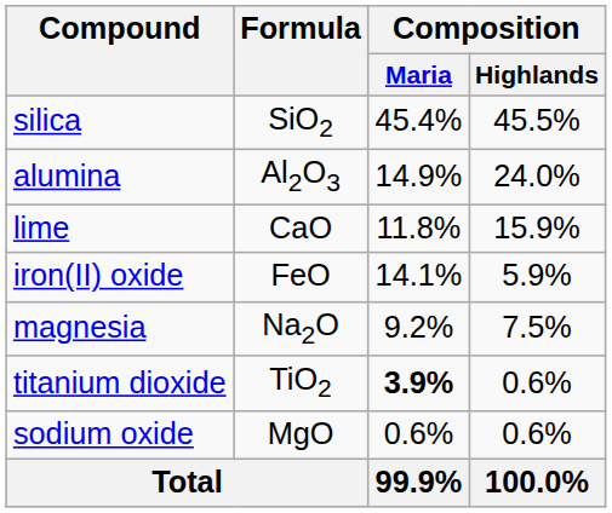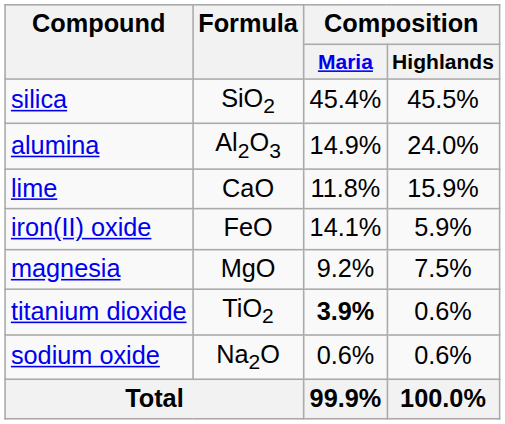magnesia | Formula: Na2O -> MgO
sodium oxide | Formula: MgO -> Na2O
